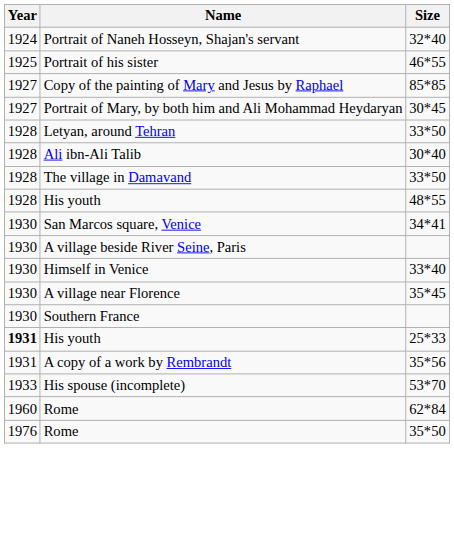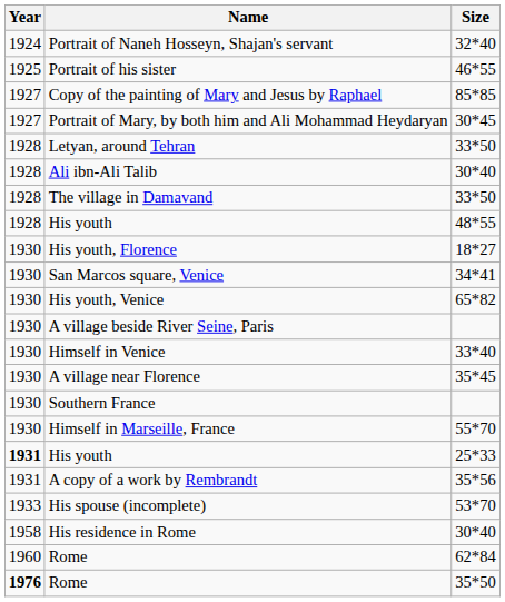+ row: 1930 | His youth, Florence | 18*27
+ row: 1930 | His youth, Venice | 65*82
+ row: 1930 | Himself in Marseille, France | 55*70
+ row: 1958 | His residence in Rome | 30*40
Rome / 35*50 | Year: normal -> bold
